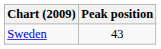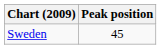Sweden | Peak position: 43 -> 45
